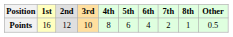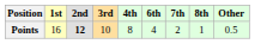- column: 5th | 6
Points | 2nd: normal -> bold
